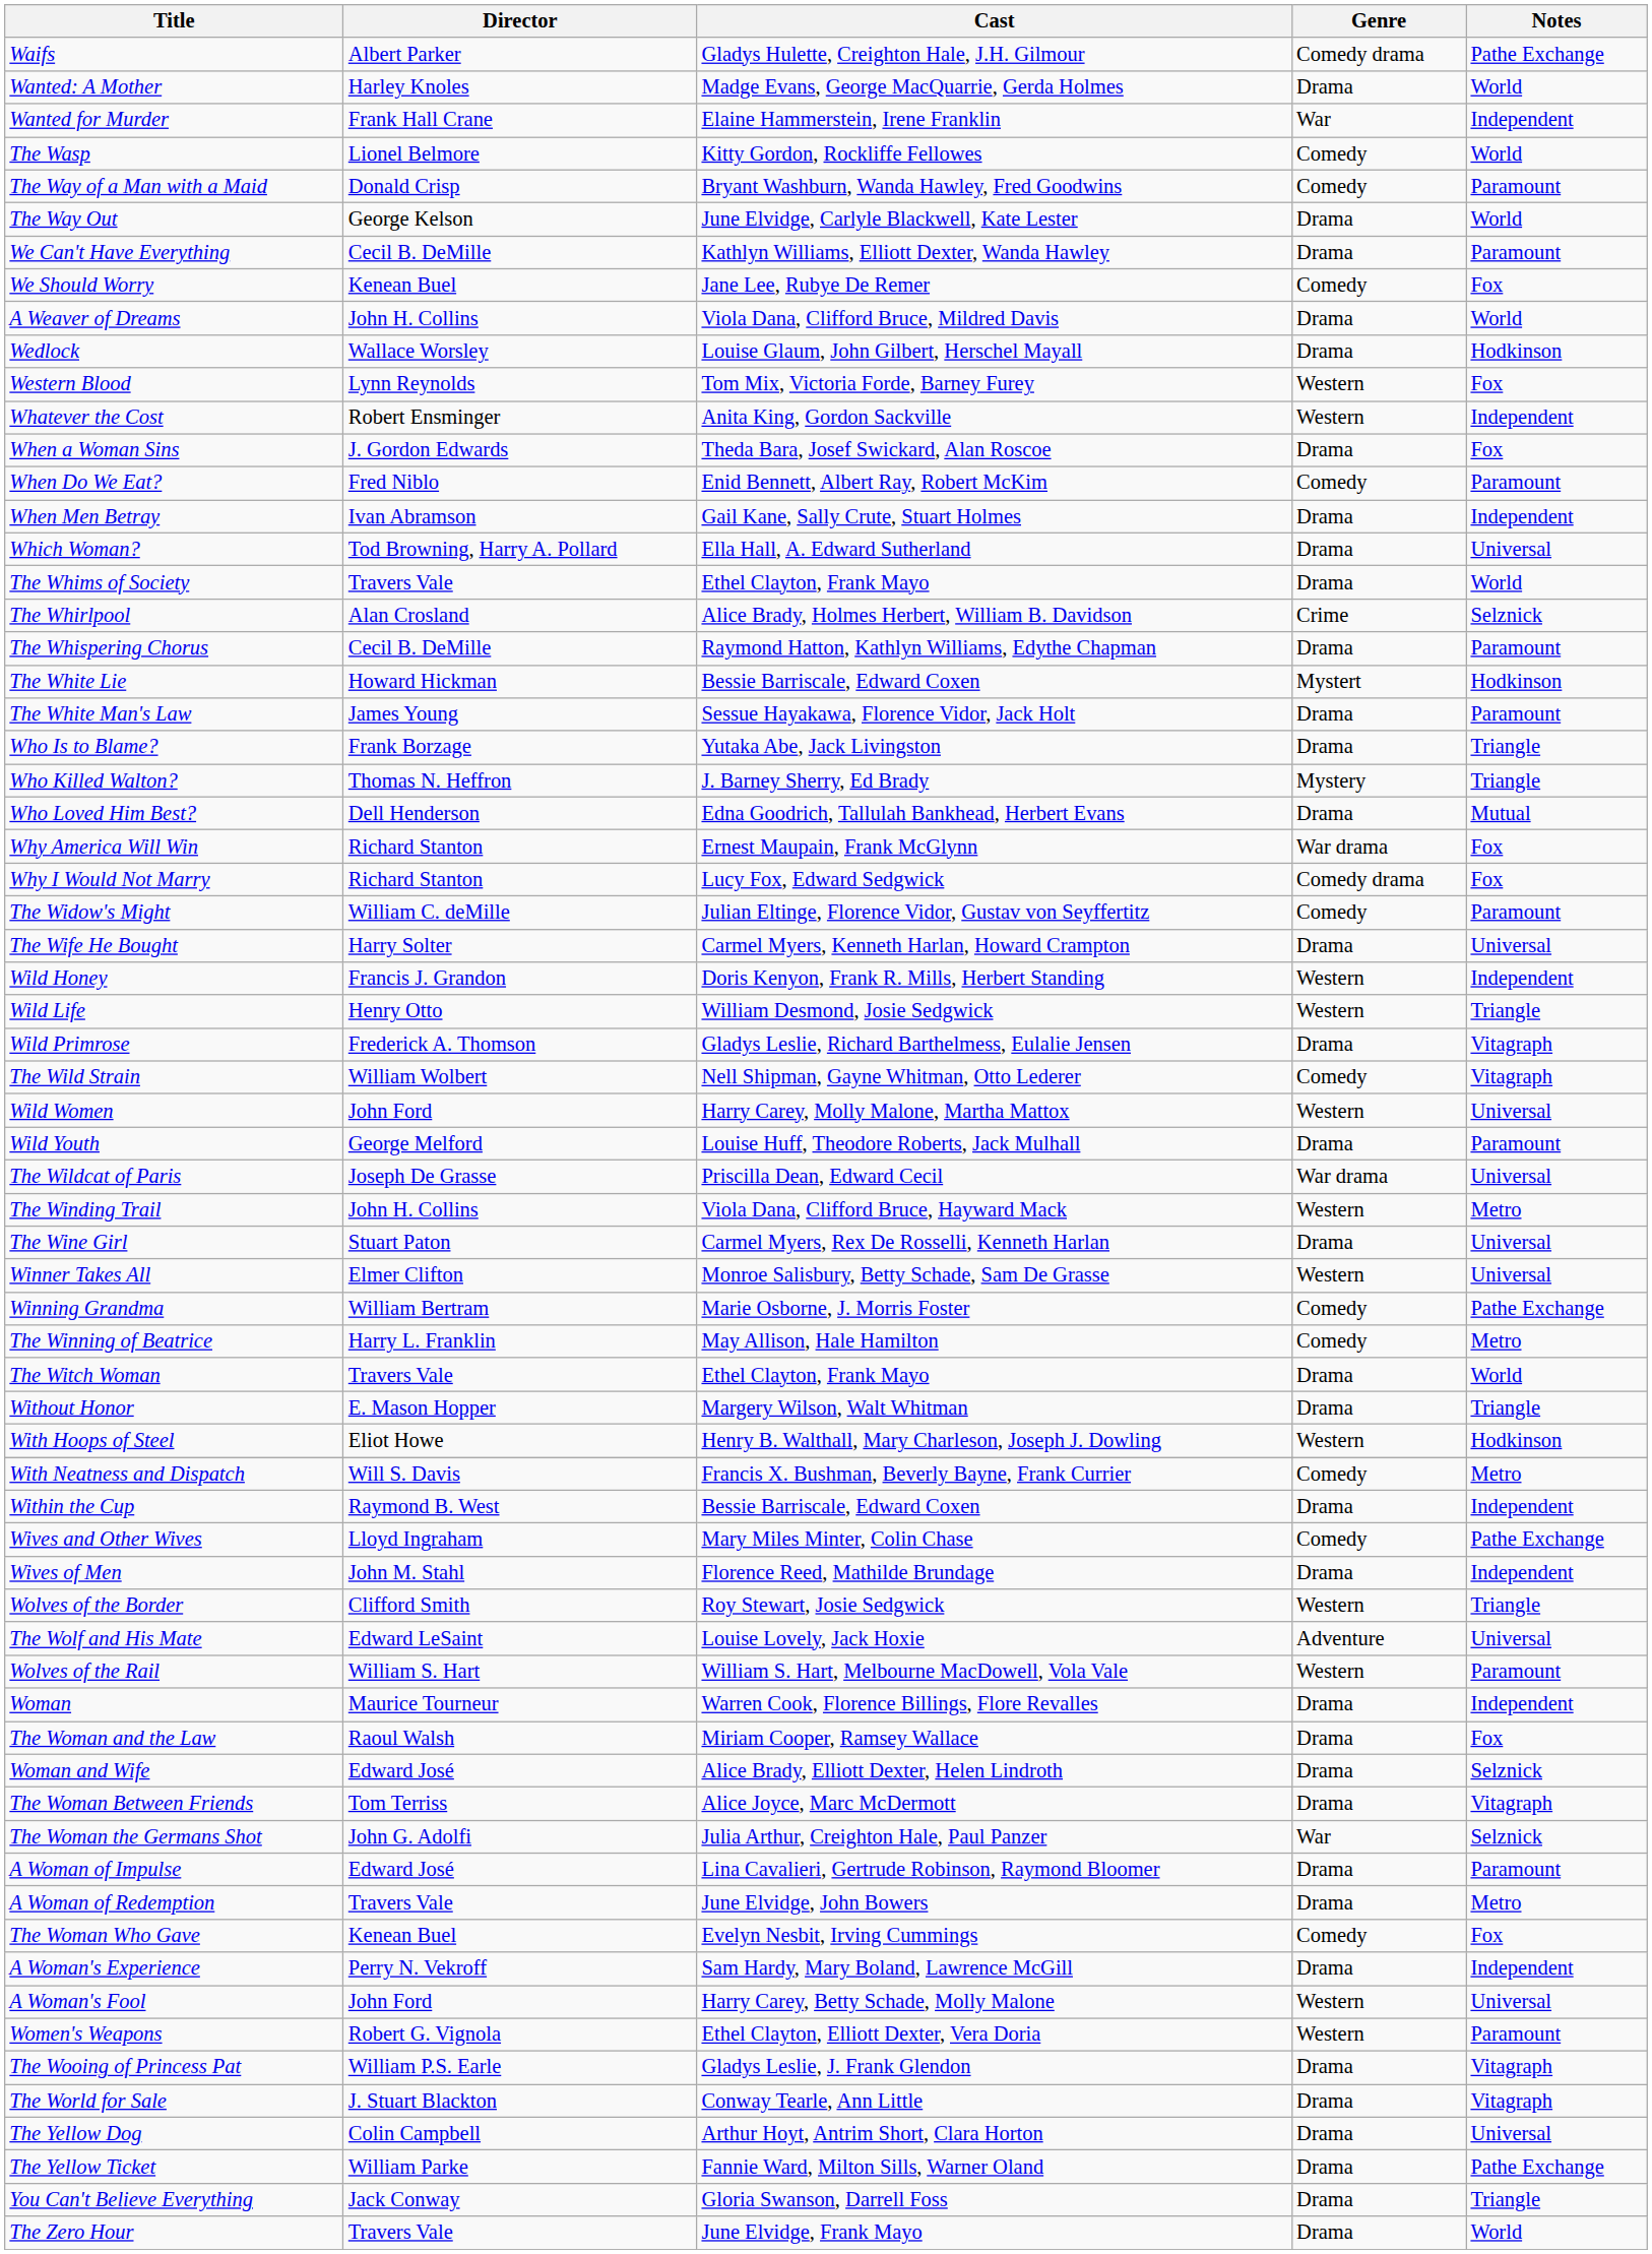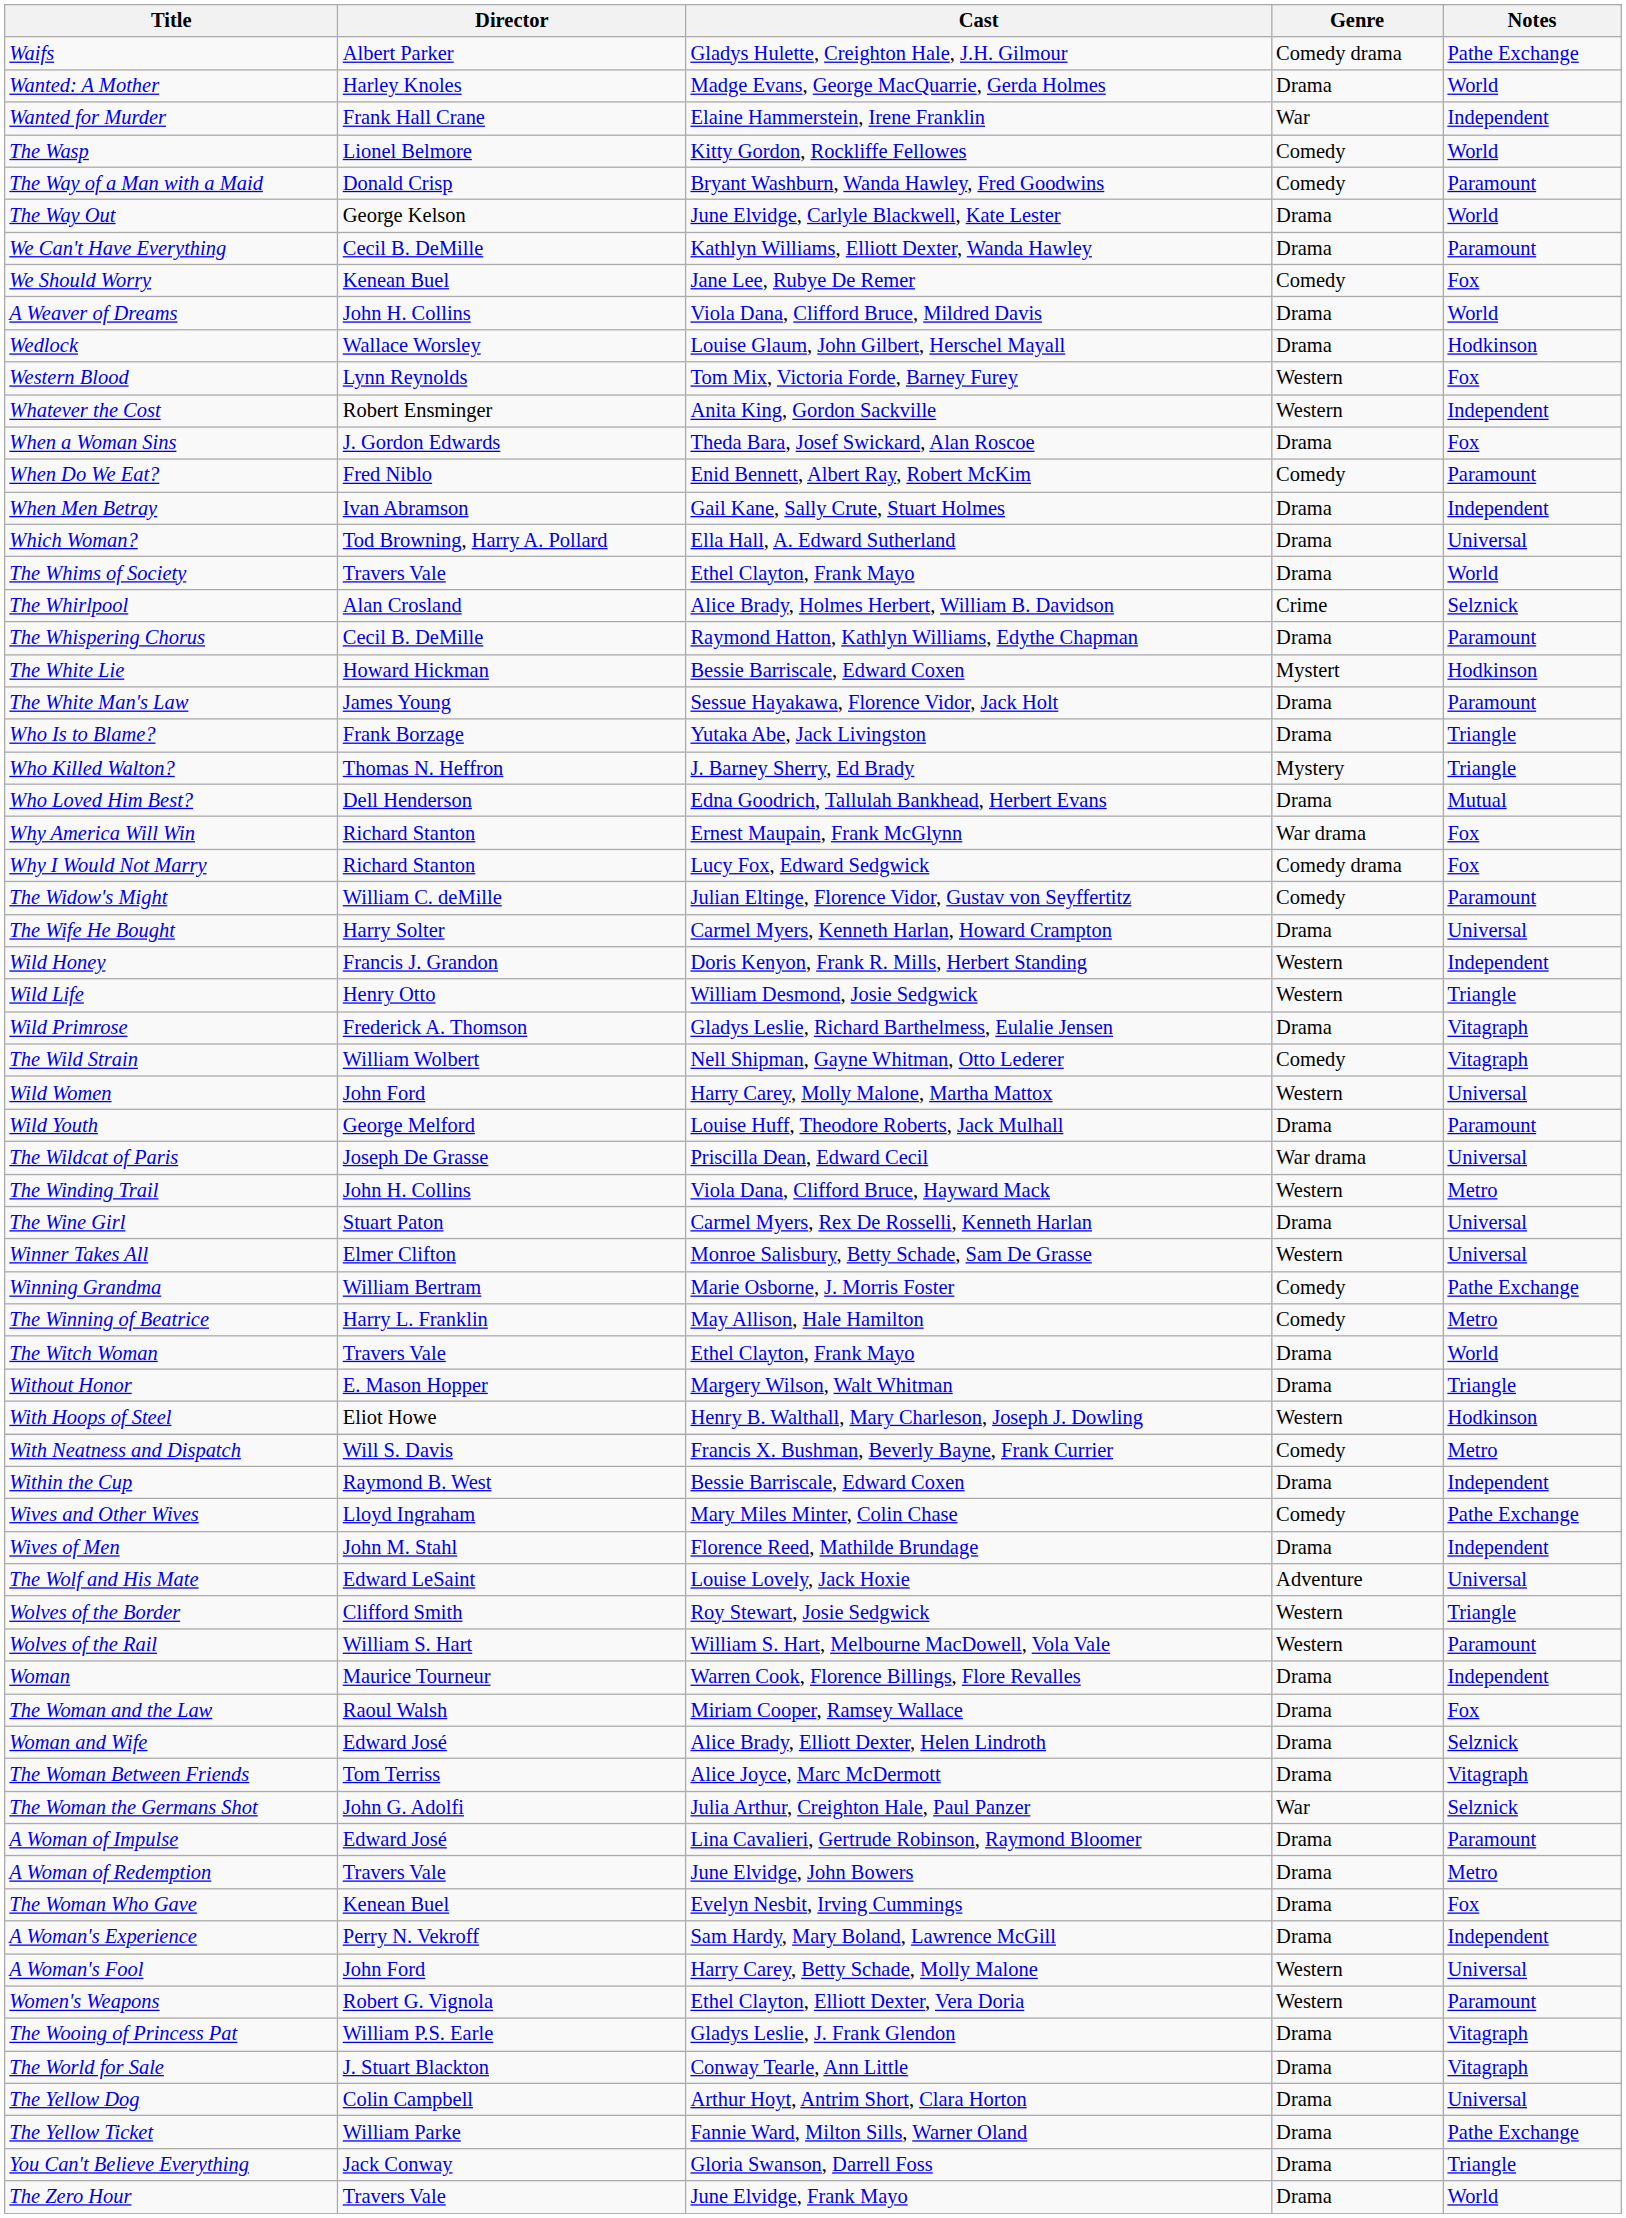rows swapped: The Wolf and His Mate <-> Wolves of the Border
The Woman Who Gave | Genre: Comedy -> Drama
